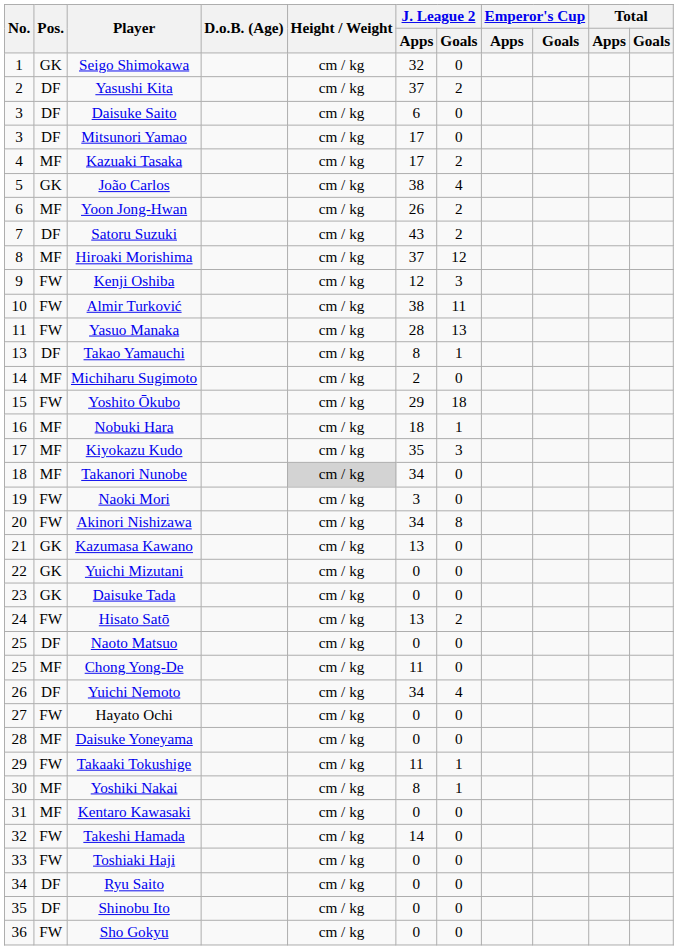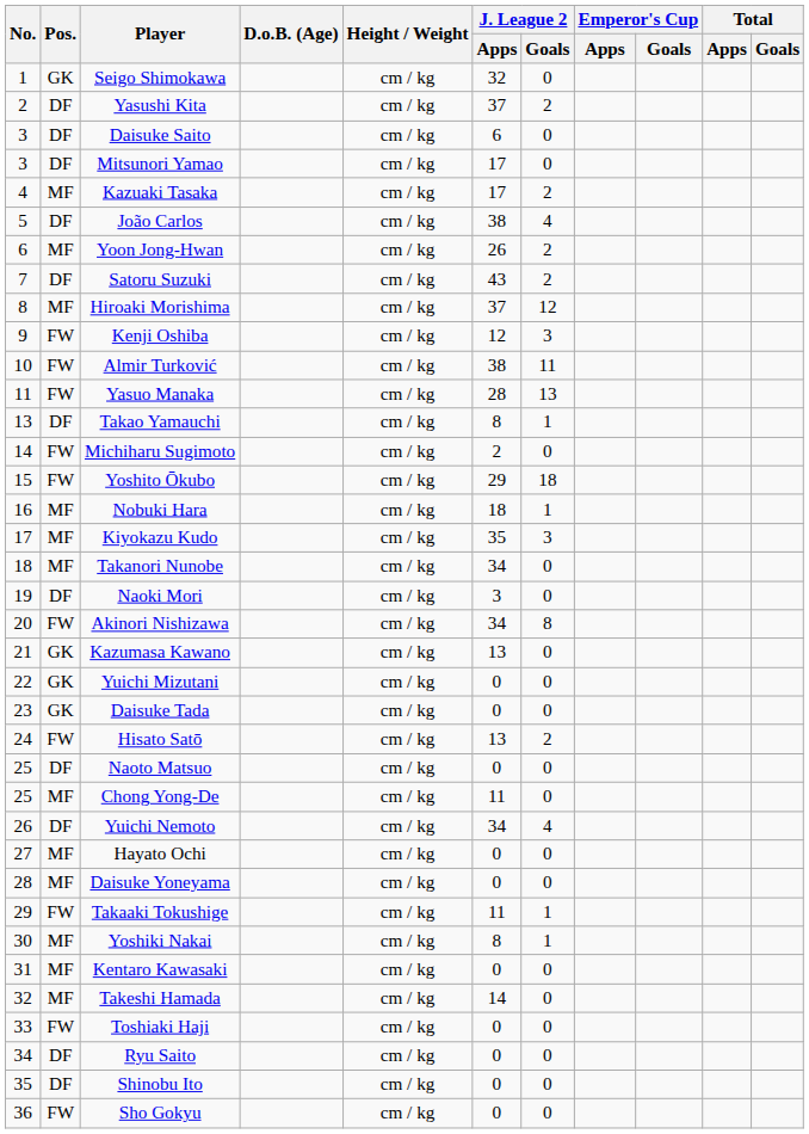João Carlos | Pos.: GK -> DF
Michiharu Sugimoto | Pos.: MF -> FW
Takanori Nunobe | Height / Weight: lightgrey background -> no background
Naoki Mori | Pos.: FW -> DF
Hayato Ochi | Pos.: FW -> MF
Takeshi Hamada | Pos.: FW -> MF
